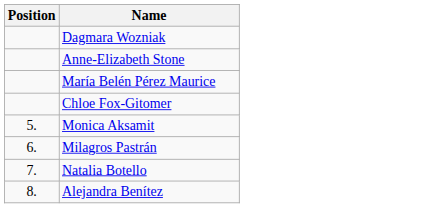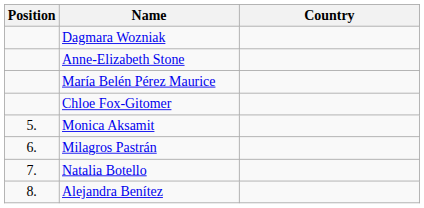+ column: Country
